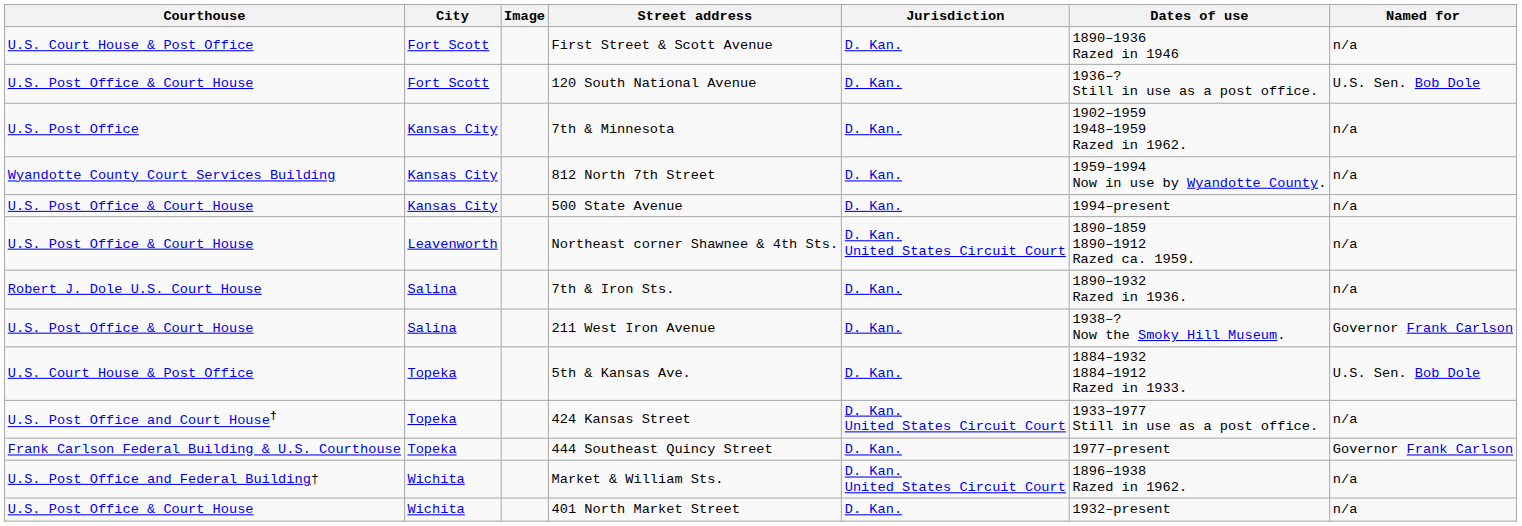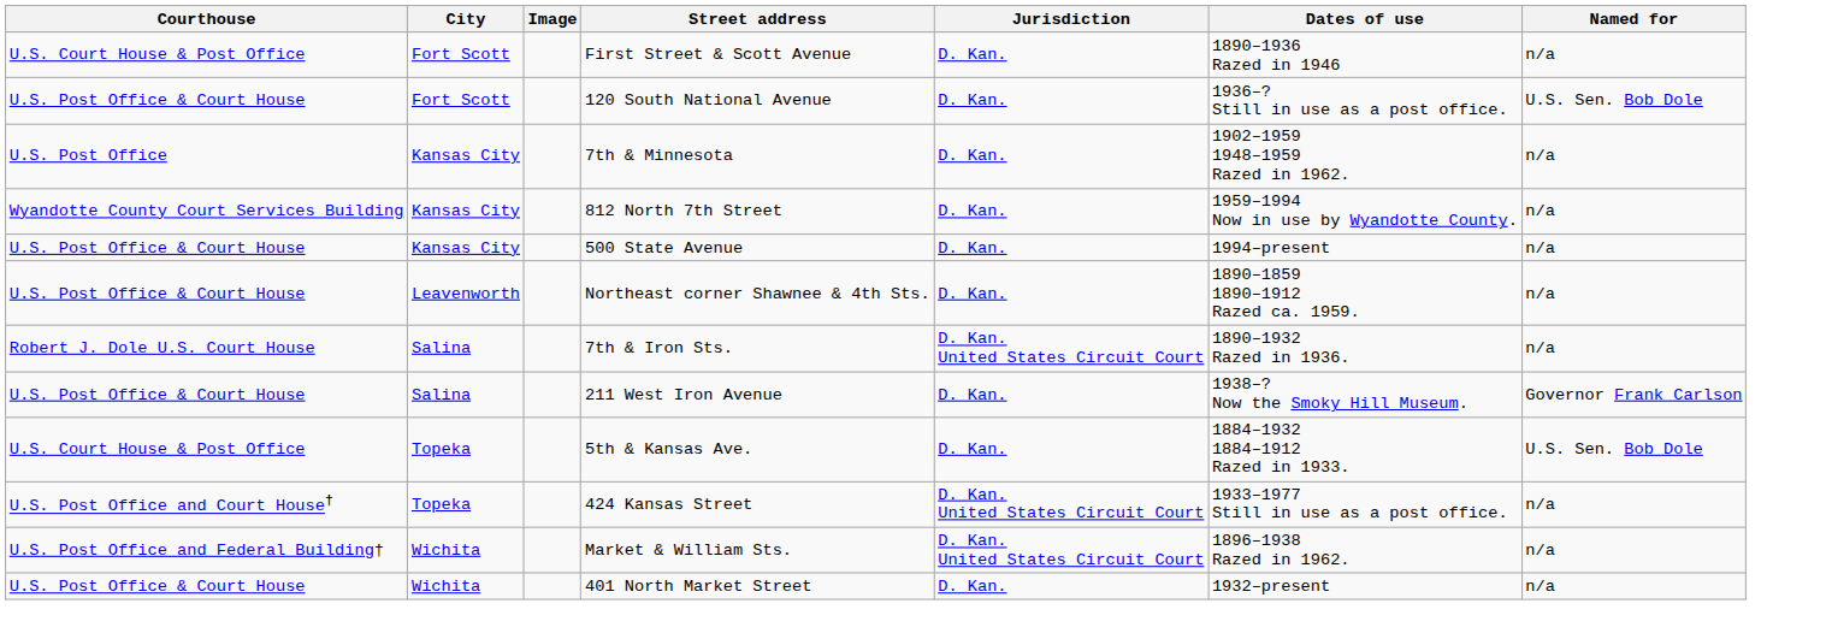Northeast corner Shawnee & 4th Sts. | Jurisdiction: D. Kan. United States Circuit Court -> D. Kan.
7th & Iron Sts. | Jurisdiction: D. Kan. -> D. Kan. United States Circuit Court
- row: Frank Carlson Federal Building & U.S. Courthouse | Topeka | 444 Southeast Quincy Street | D. Kan. | 1977–present | Governor Frank Carlson
